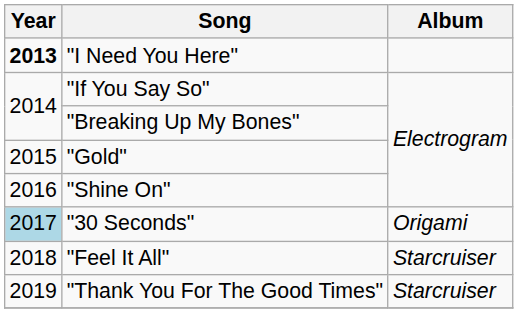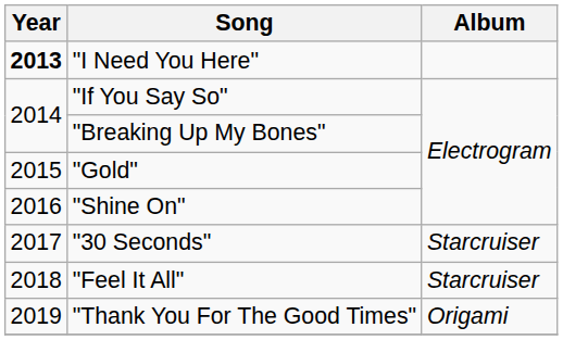"30 Seconds" | Year: lightblue background -> no background
"30 Seconds" | Album: Origami -> Starcruiser
"Thank You For The Good Times" | Album: Starcruiser -> Origami
